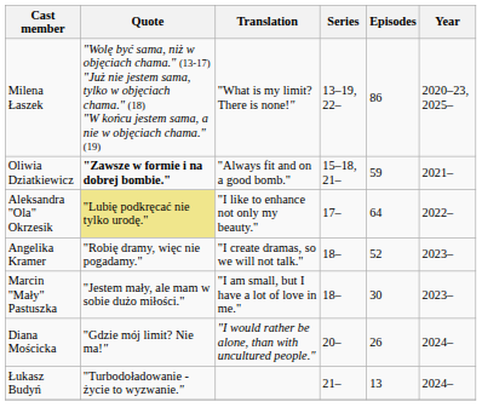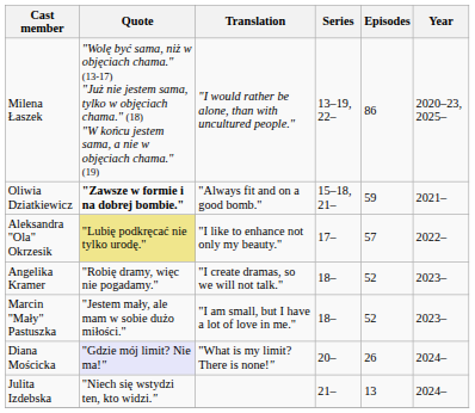Milena Łaszek | Translation: "What is my limit? There is none!" -> "I would rather be alone, than with uncultured people."
Aleksandra "Ola" Okrzesik | Episodes: 64 -> 57
Marcin "Mały" Pastuszka | Episodes: 30 -> 52
Diana Mościcka | Quote: no background -> lavender background
Diana Mościcka | Translation: "I would rather be alone, than with uncultured people." -> "What is my limit? There is none!"
+ row: Julita Izdebska | "Niech się wstydzi ten, kto widzi." | 21– | 13 | 2024–
- row: Łukasz Budyń | "Turbodoładowanie - życie to wyzwanie." | 21– | 13 | 2024–
